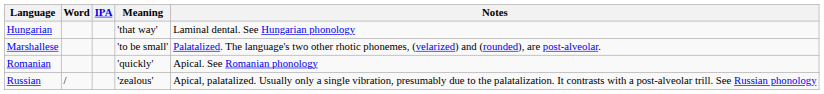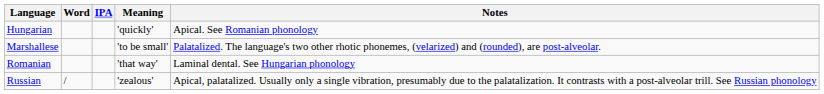Hungarian | Meaning: 'that way' -> 'quickly'
Hungarian | Notes: Laminal dental. See Hungarian phonology -> Apical. See Romanian phonology
Romanian | Meaning: 'quickly' -> 'that way'
Romanian | Notes: Apical. See Romanian phonology -> Laminal dental. See Hungarian phonology
